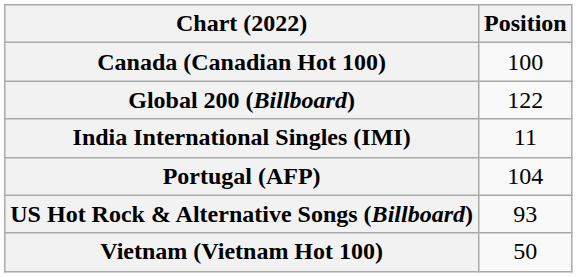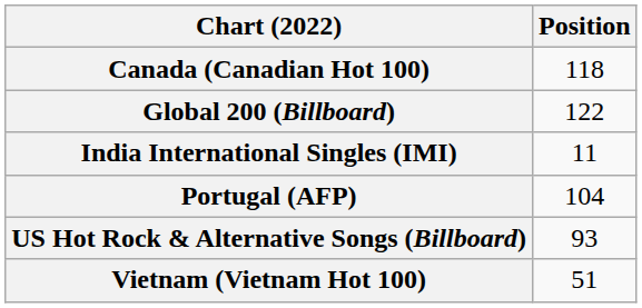Canada (Canadian Hot 100) | Position: 100 -> 118
Vietnam (Vietnam Hot 100) | Position: 50 -> 51
